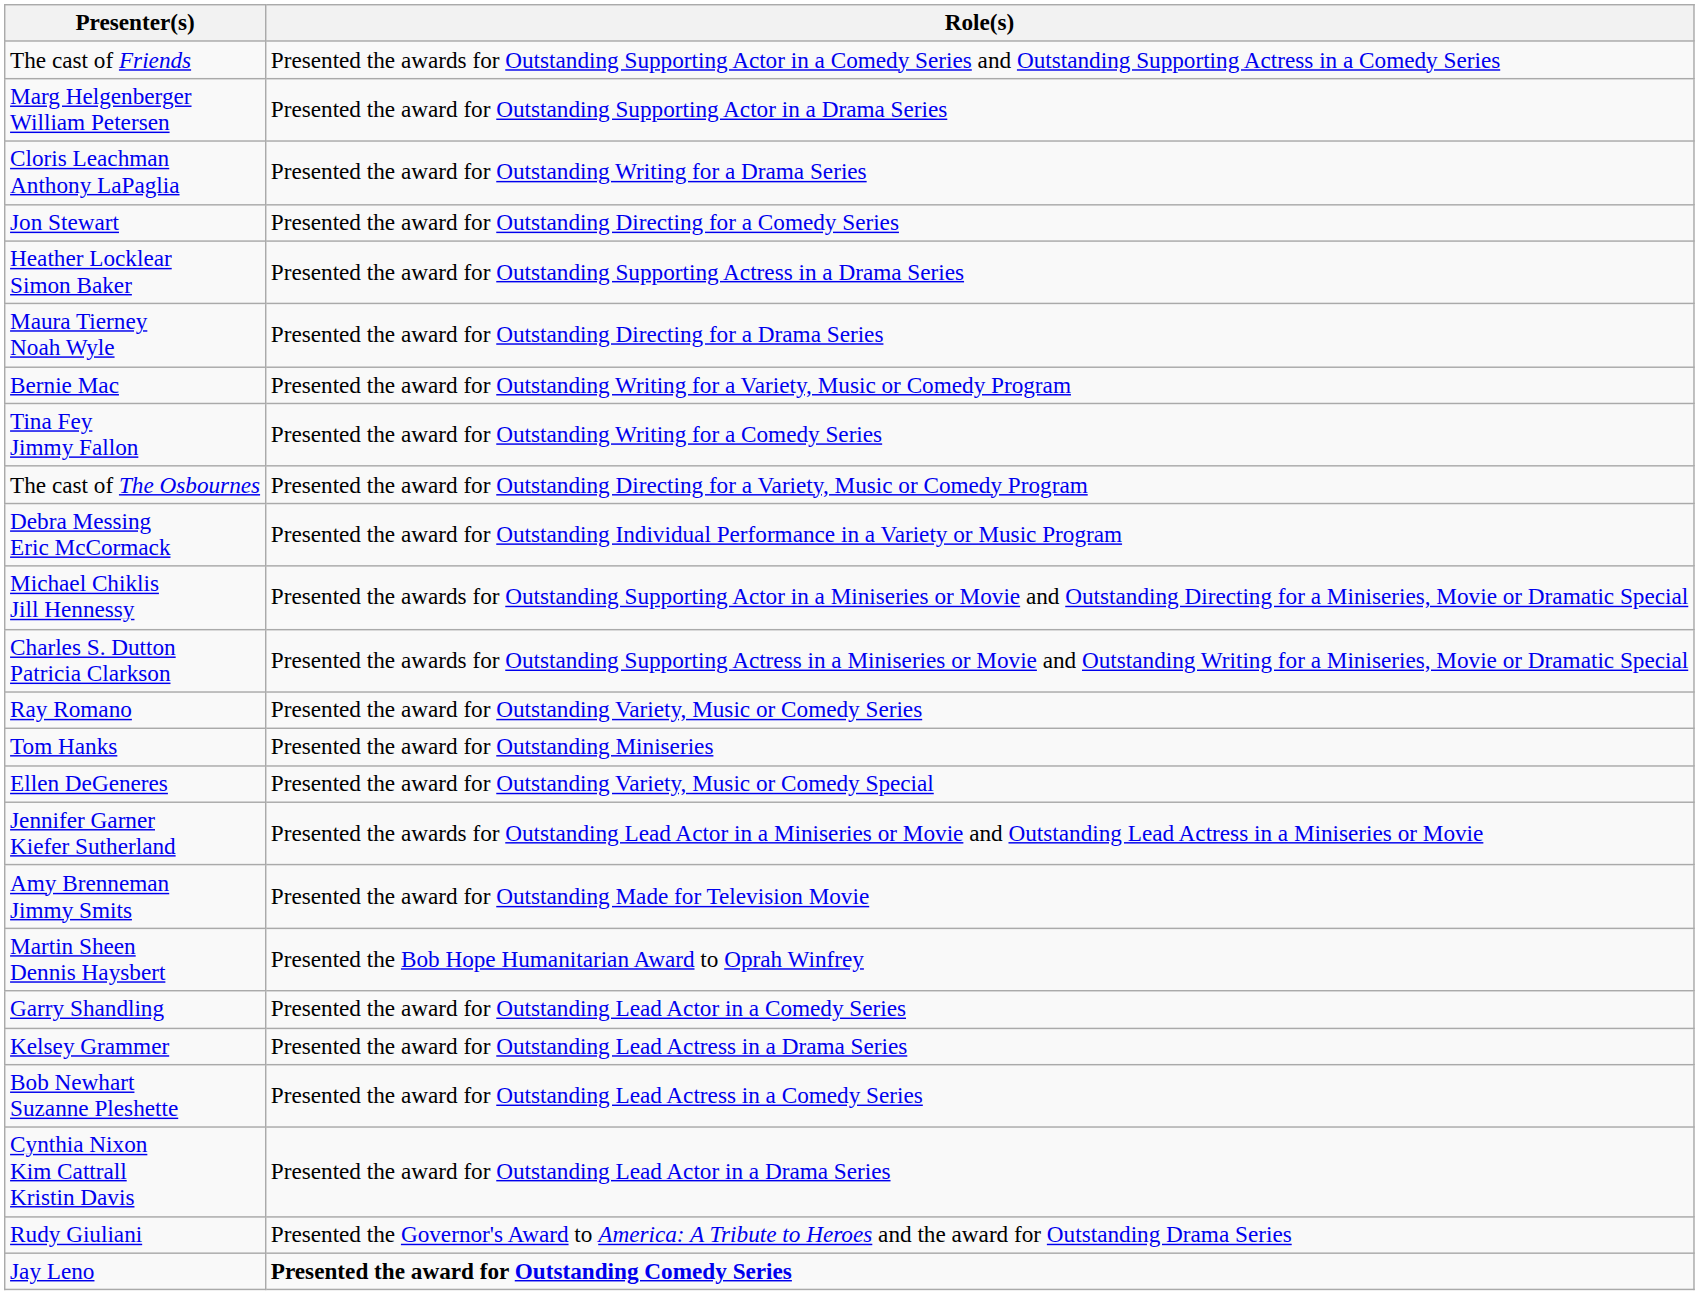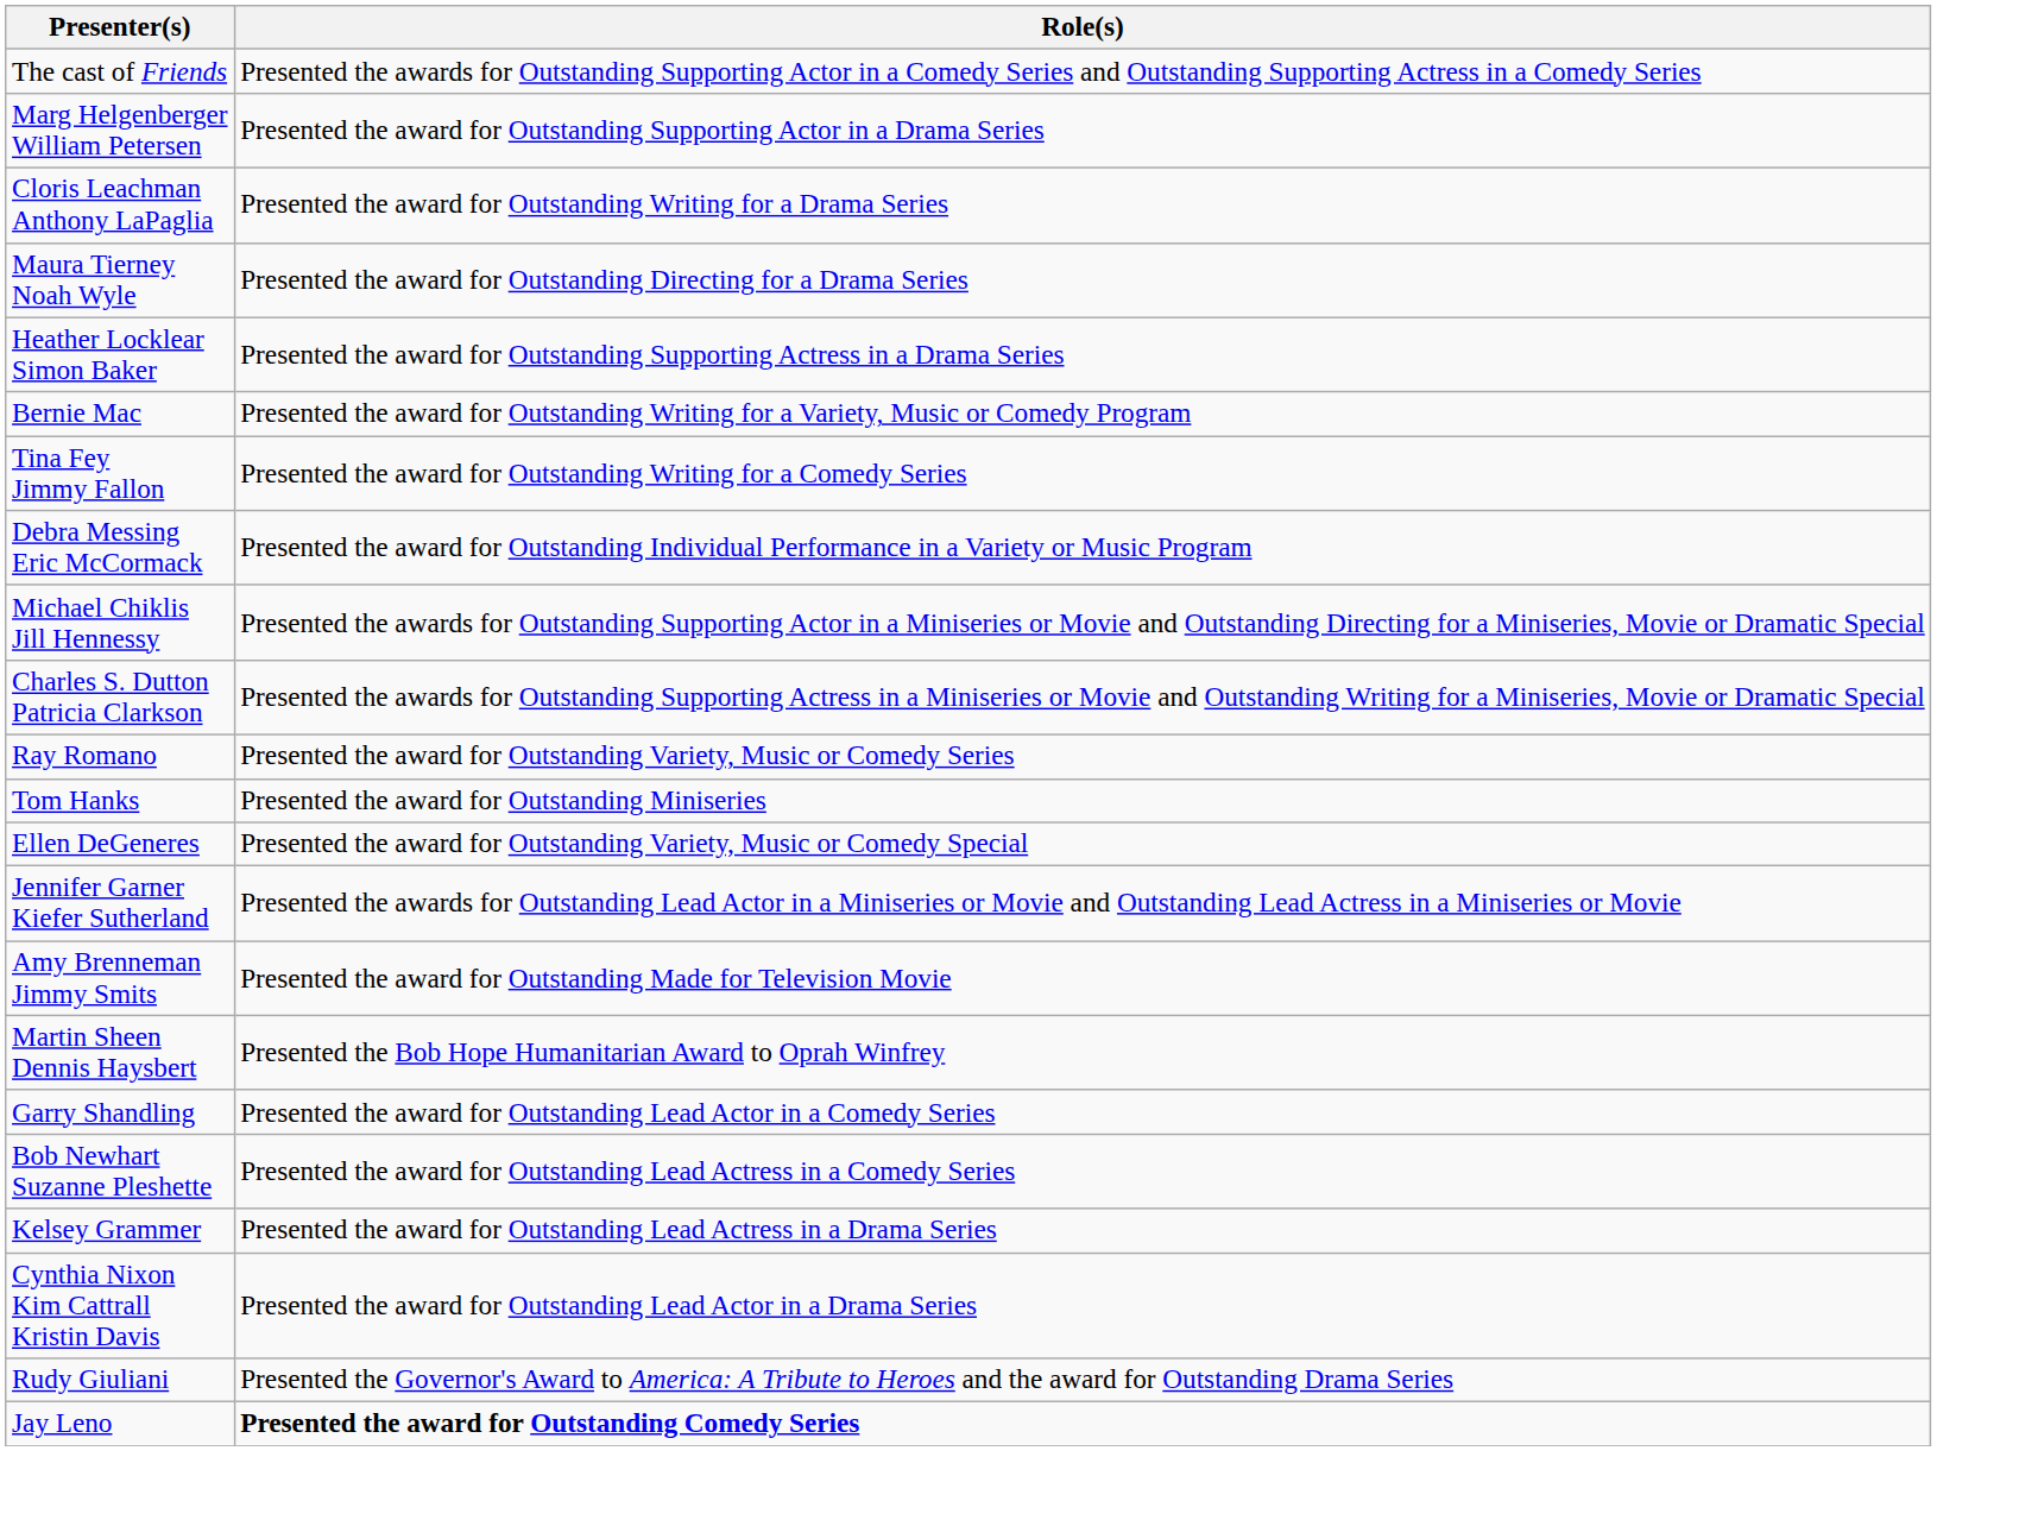- row: Jon Stewart | Presented the award for Outstanding Directing for a Comedy Series
rows swapped: Maura Tierney Noah Wyle <-> Heather Locklear Simon Baker
- row: The cast of The Osbournes | Presented the award for Outstanding Directing for a Variety, Music or Comedy Program
rows swapped: Bob Newhart Suzanne Pleshette <-> Kelsey Grammer
